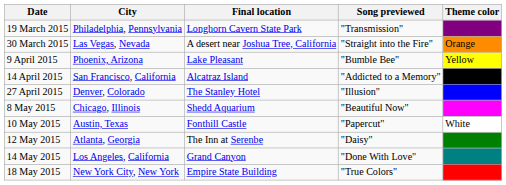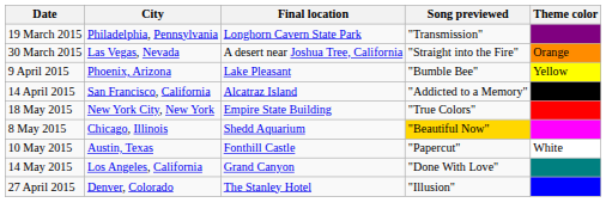rows swapped: 27 April 2015 <-> 18 May 2015
8 May 2015 | Song previewed: no background -> gold background
- row: 12 May 2015 | Atlanta, Georgia | The Inn at Serenbe | "Daisy"
